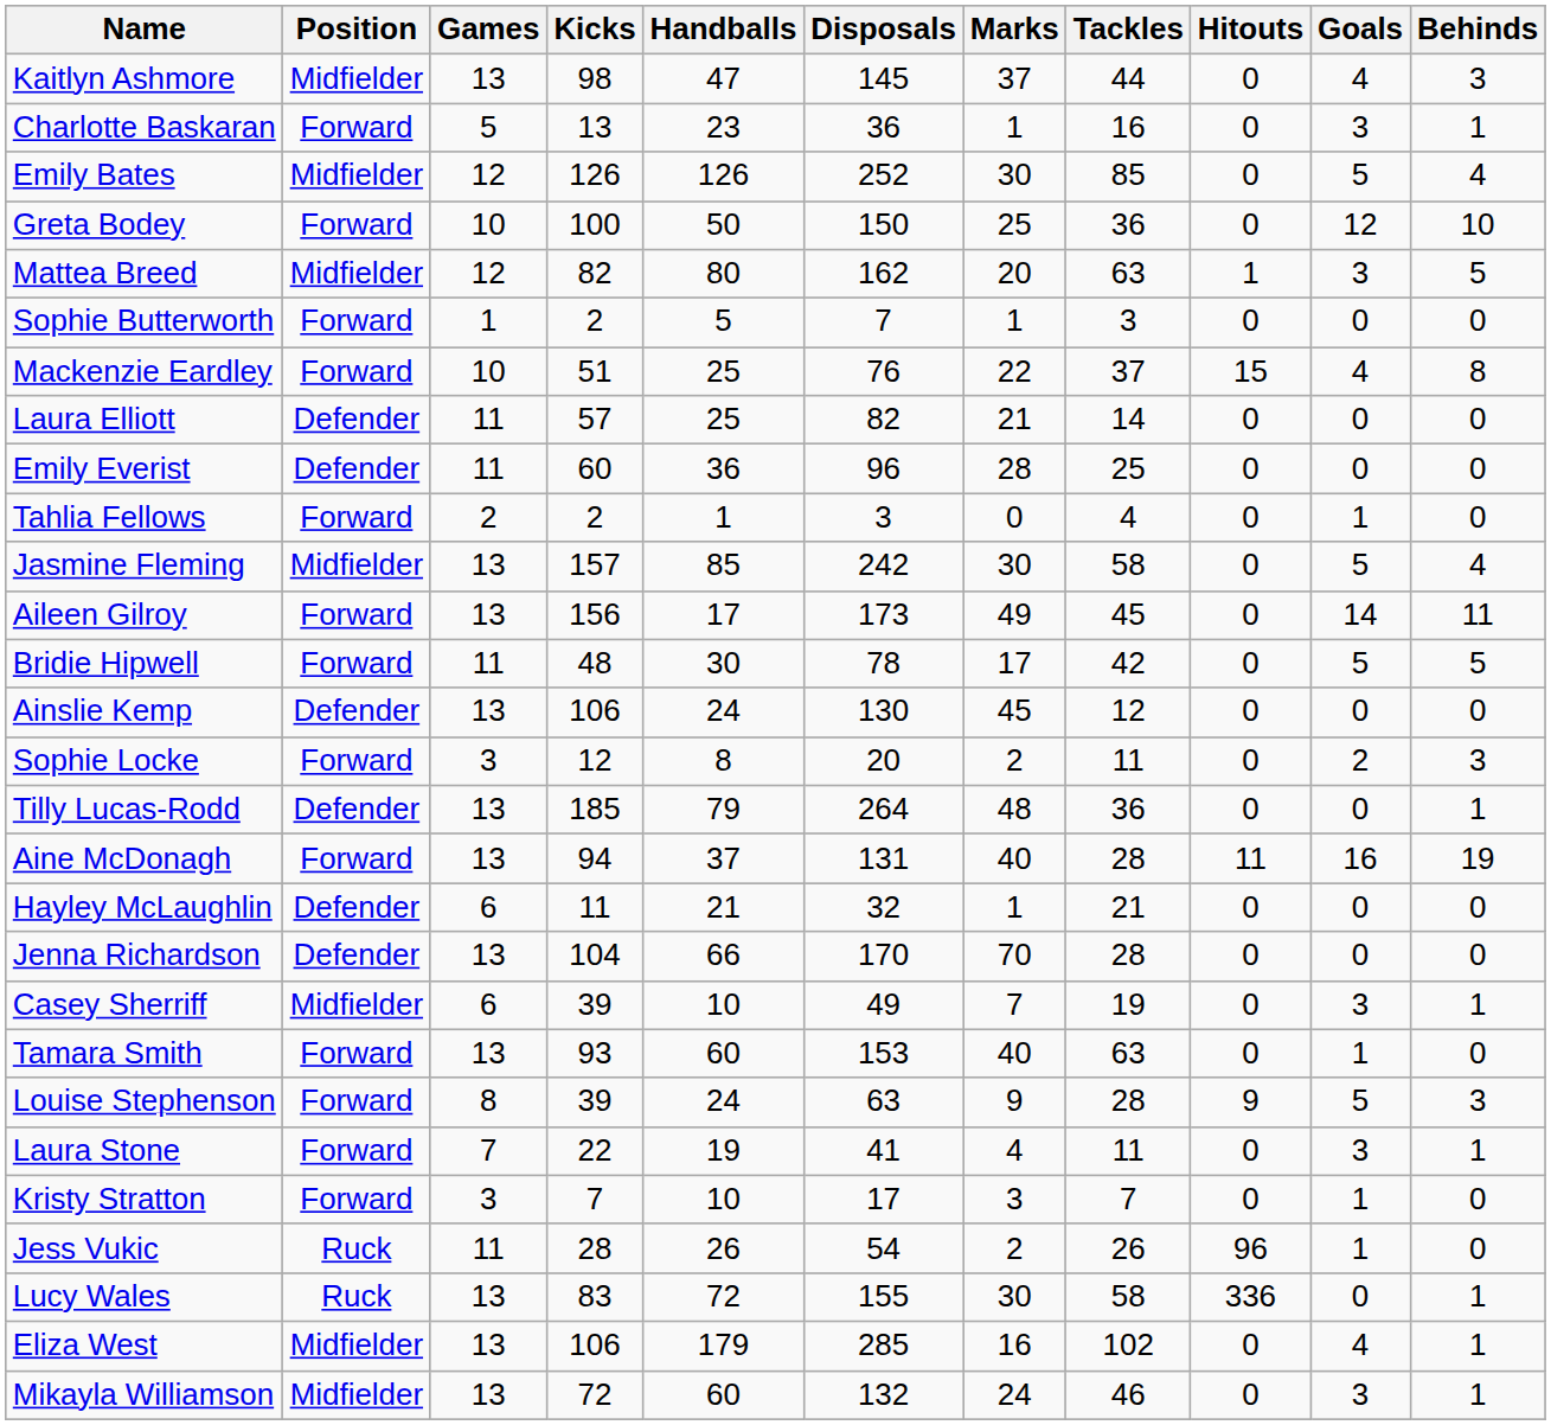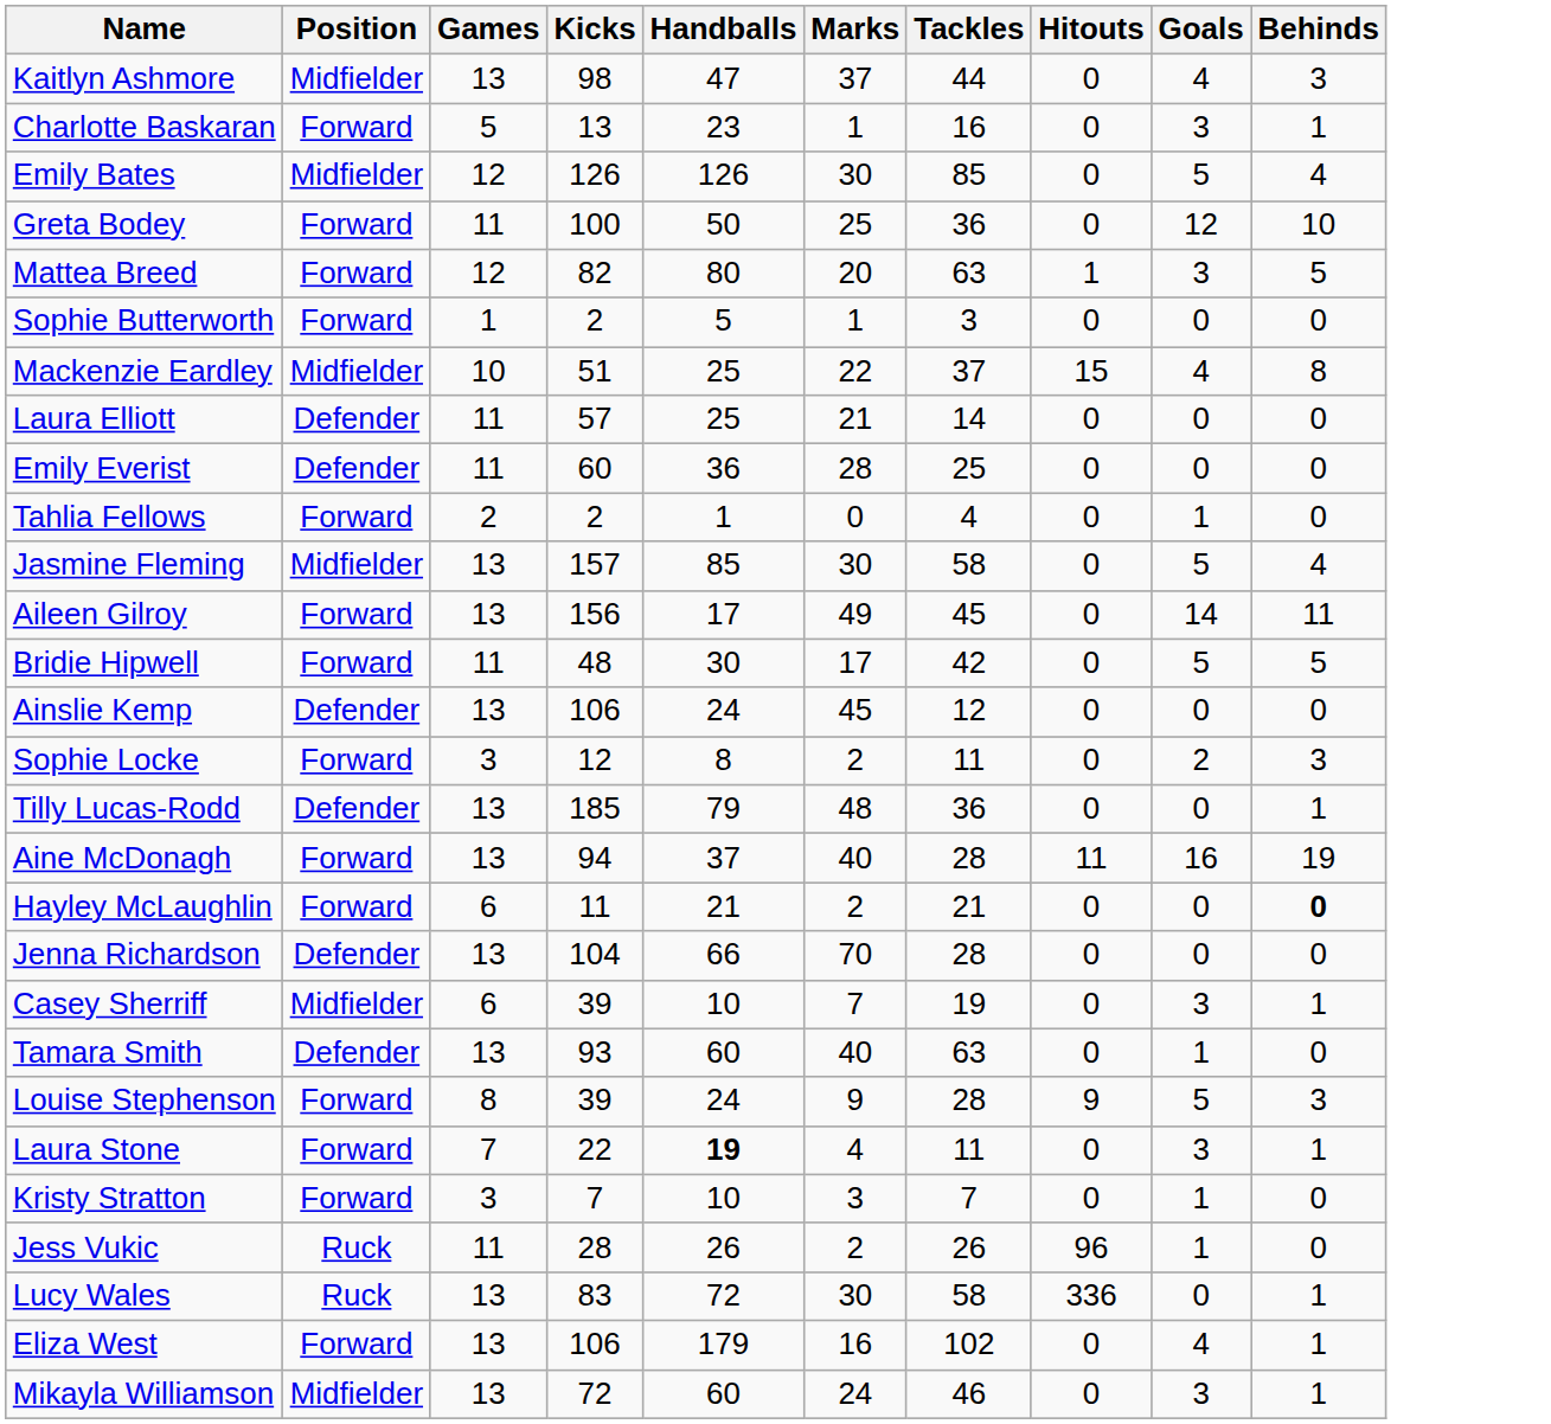- column: Disposals | 145 | 36 | 252 | 150 | 162 | 7 | 76 | 82 | 96 | 3 | 242 | 173 | 78 | 130 | 20 | 264 | 131 | 32 | 170 | 49 | 153 | 63 | 41 | 17 | 54 | 155 | 285 | 132
Greta Bodey | Games: 10 -> 11
Mattea Breed | Position: Midfielder -> Forward
Mackenzie Eardley | Position: Forward -> Midfielder
Hayley McLaughlin | Position: Defender -> Forward
Hayley McLaughlin | Marks: 1 -> 2
Hayley McLaughlin | Behinds: normal -> bold
Tamara Smith | Position: Forward -> Defender
Laura Stone | Handballs: normal -> bold
Eliza West | Position: Midfielder -> Forward
